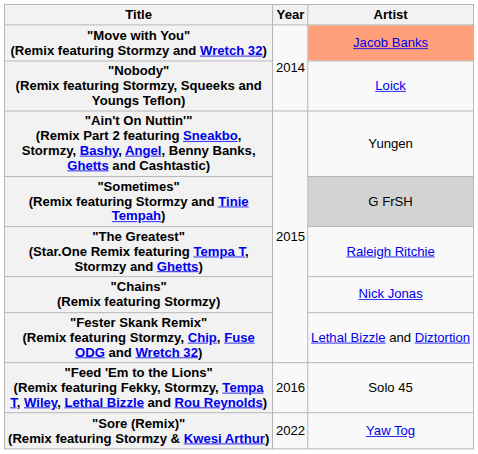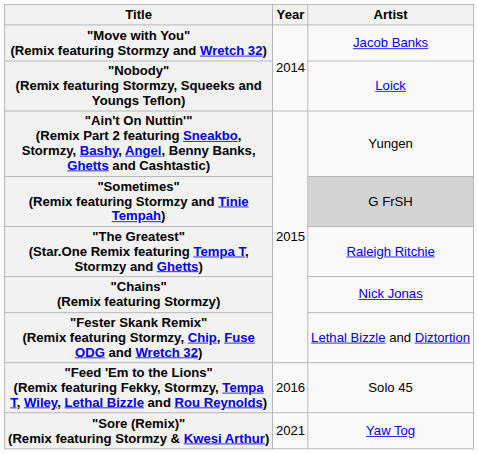"Move with You" (Remix featuring Stormzy and Wretch 32) | Artist: lightsalmon background -> no background
"Sore (Remix)" (Remix featuring Stormzy & Kwesi Arthur) | Year: 2022 -> 2021
